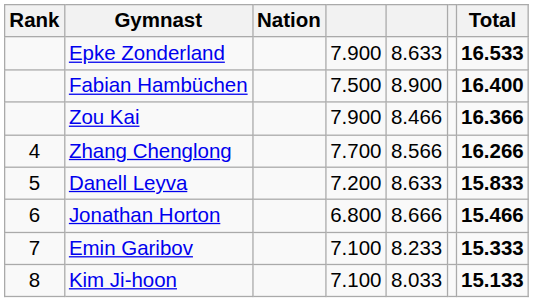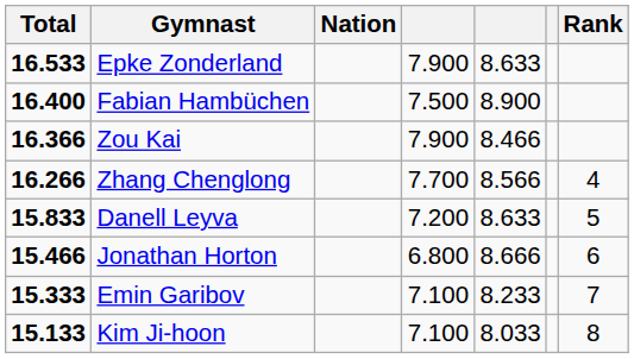columns swapped: Rank <-> Total
